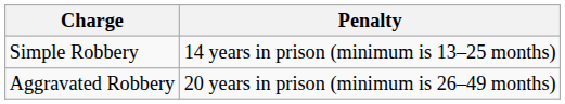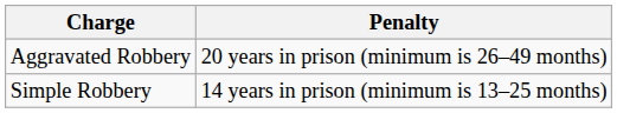rows swapped: Simple Robbery <-> Aggravated Robbery
